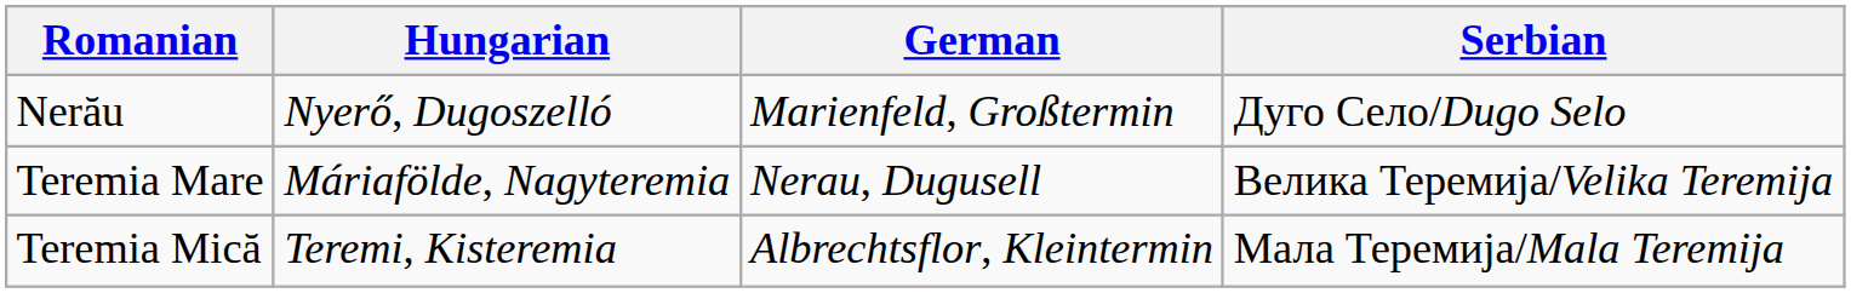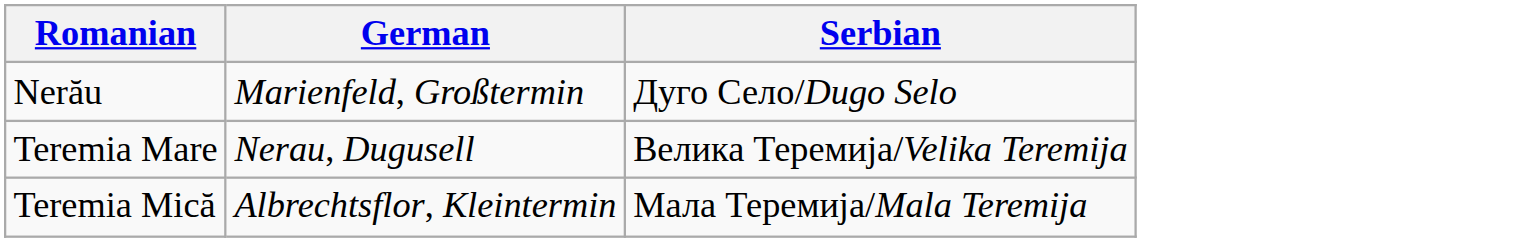- column: Hungarian | Nyerő, Dugoszelló | Máriafölde, Nagyteremia | Teremi, Kisteremia
